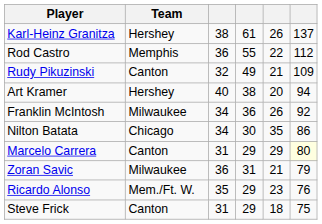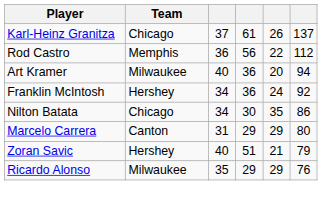Karl-Heinz Granitza | Team: Hershey -> Chicago
Karl-Heinz Granitza | column 3: 38 -> 37
Rod Castro | column 4: 55 -> 56
- row: Rudy Pikuzinski | Canton | 32 | 49 | 21 | 109
Art Kramer | Team: Hershey -> Milwaukee
Art Kramer | column 4: 38 -> 36
Franklin McIntosh | Team: Milwaukee -> Hershey
Franklin McIntosh | column 5: 26 -> 24
Marcelo Carrera | column 6: lightyellow background -> no background
Zoran Savic | Team: Milwaukee -> Hershey
Zoran Savic | column 3: 36 -> 40
Zoran Savic | column 4: 31 -> 51
Ricardo Alonso | Team: Mem./Ft. W. -> Milwaukee
Ricardo Alonso | column 5: 23 -> 29
- row: Steve Frick | Canton | 31 | 29 | 18 | 75
